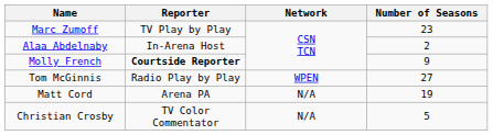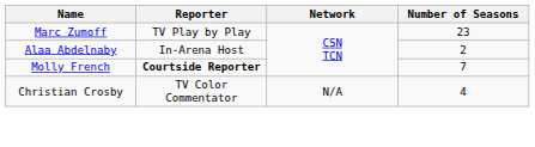Molly French | Number of Seasons: 9 -> 7
- row: Tom McGinnis | Radio Play by Play | WPEN | 27
- row: Matt Cord | Arena PA | N/A | 19
Christian Crosby | Number of Seasons: 5 -> 4
